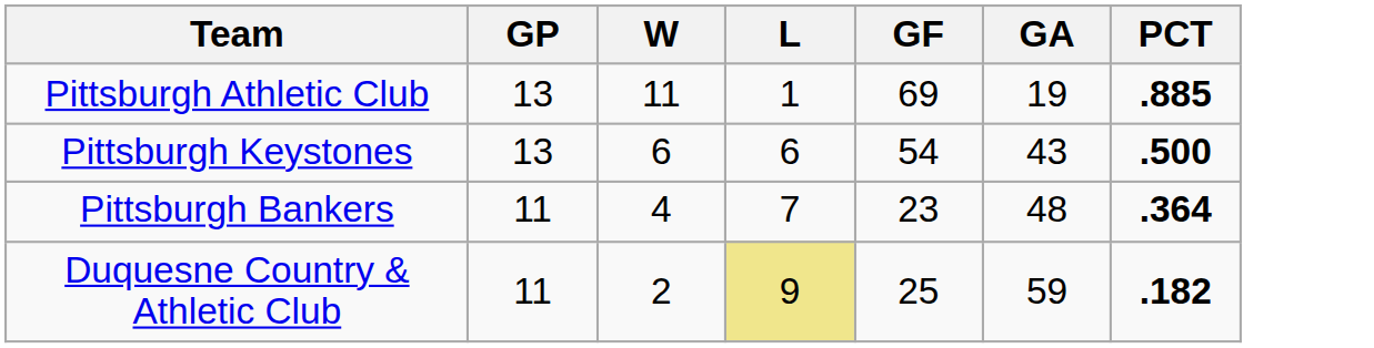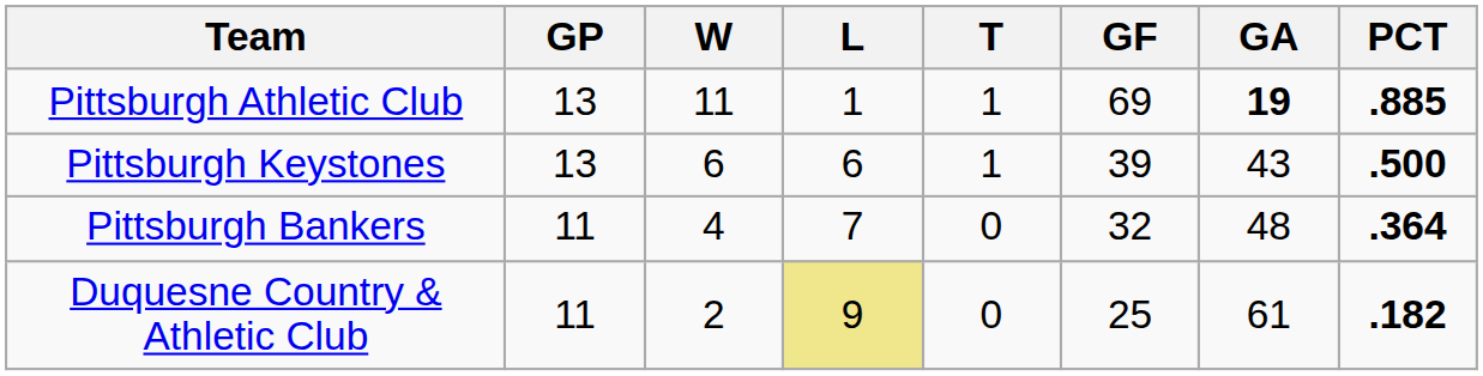+ column: T | 1 | 1 | 0 | 0
Pittsburgh Athletic Club | GA: normal -> bold
Pittsburgh Keystones | GF: 54 -> 39
Pittsburgh Bankers | GF: 23 -> 32
Duquesne Country & Athletic Club | GA: 59 -> 61
